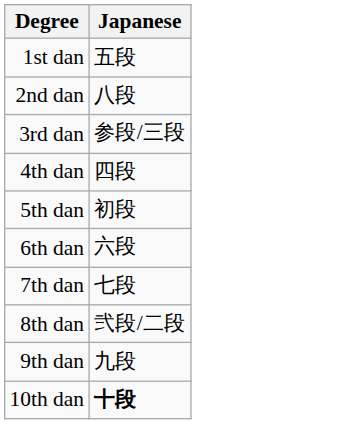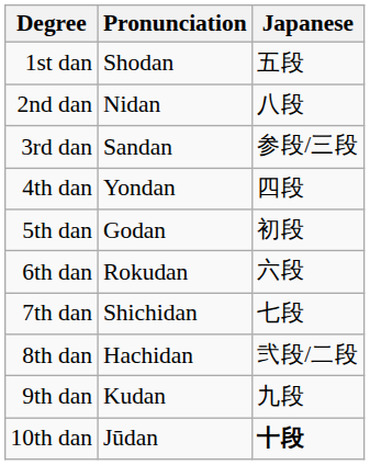+ column: Pronunciation | Shodan | Nidan | Sandan | Yondan | Godan | Rokudan | Shichidan | Hachidan | Kudan | Jūdan
